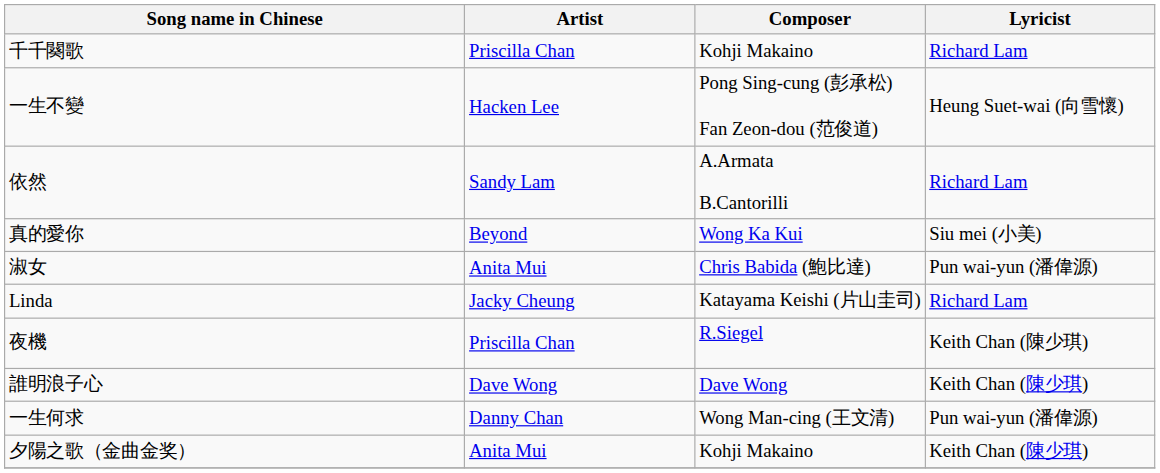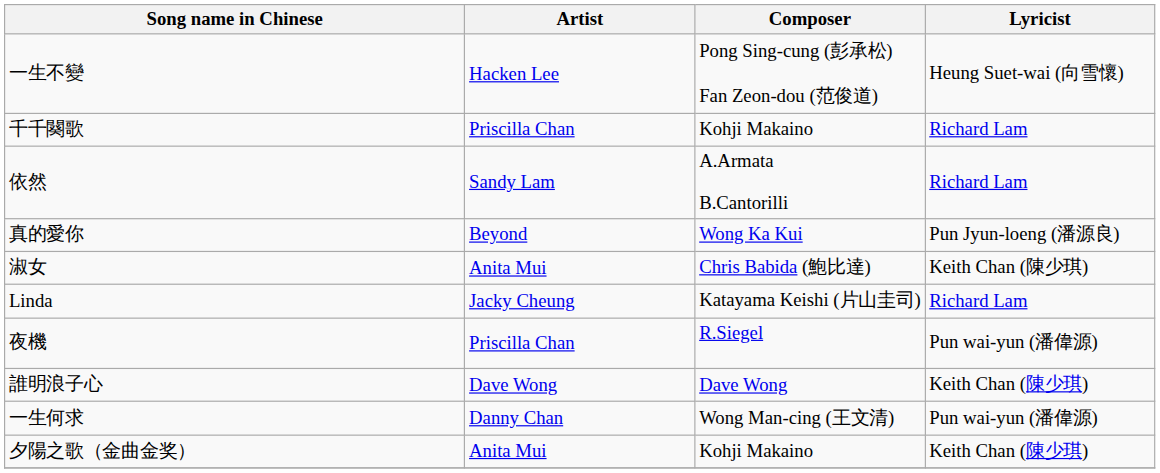rows swapped: 一生不變 <-> 千千闋歌
真的愛你 | Lyricist: Siu mei (小美) -> Pun Jyun-loeng (潘源良)
淑女 | Lyricist: Pun wai-yun (潘偉源) -> Keith Chan (陳少琪)
夜機 | Lyricist: Keith Chan (陳少琪) -> Pun wai-yun (潘偉源)
